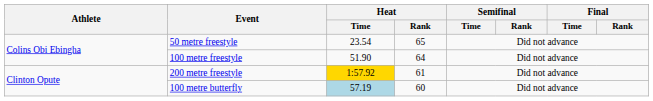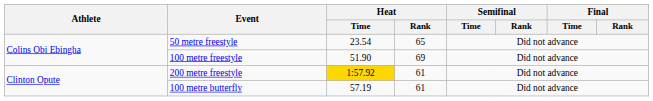100 metre freestyle | Heat / Rank: 64 -> 69
100 metre butterfly | Heat / Time: lightblue background -> no background
100 metre butterfly | Heat / Rank: 60 -> 61
